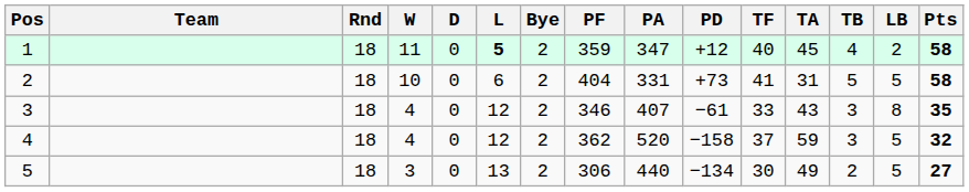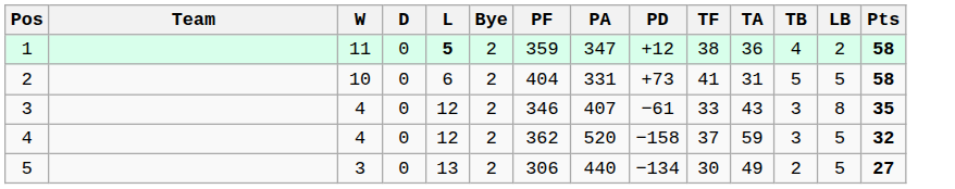- column: Rnd | 18 | 18 | 18 | 18 | 18
1 | TF: 40 -> 38
1 | TA: 45 -> 36
